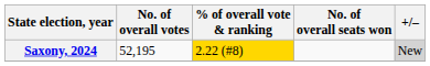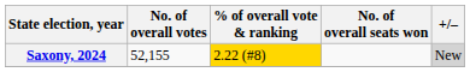Saxony, 2024 | No. of overall votes: 52,195 -> 52,155
